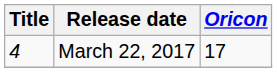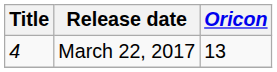March 22, 2017 | Oricon: 17 -> 13
